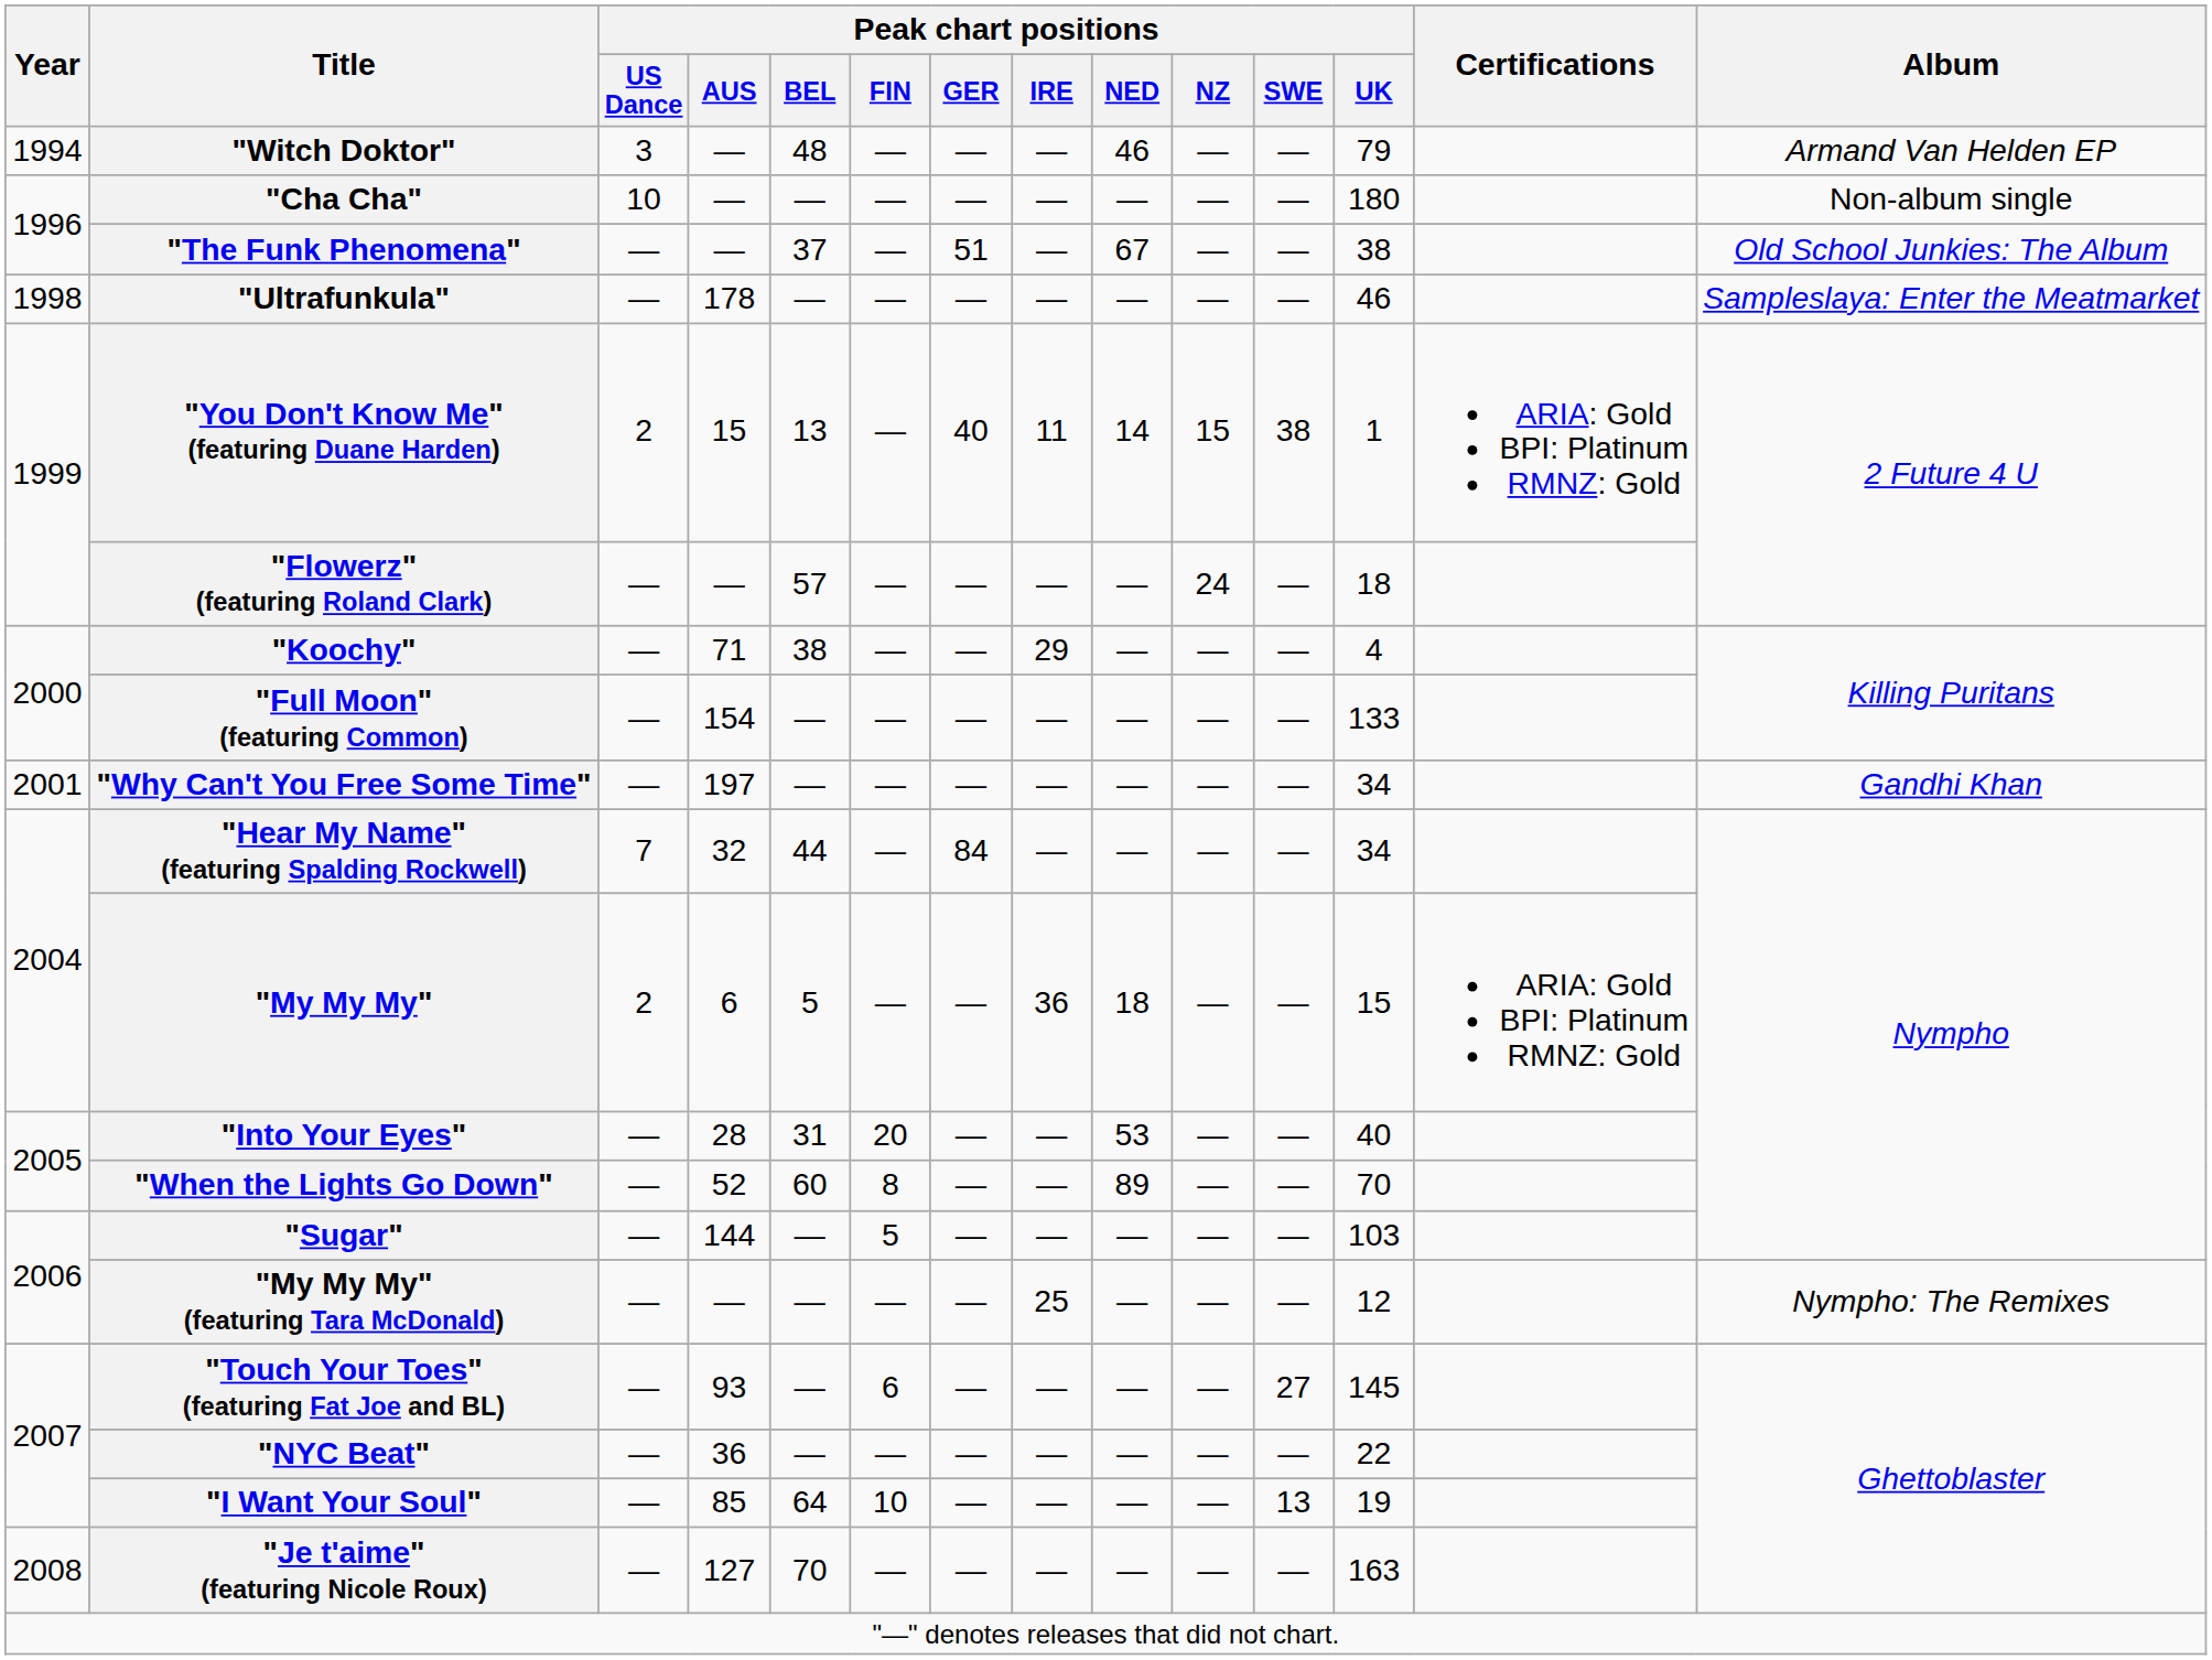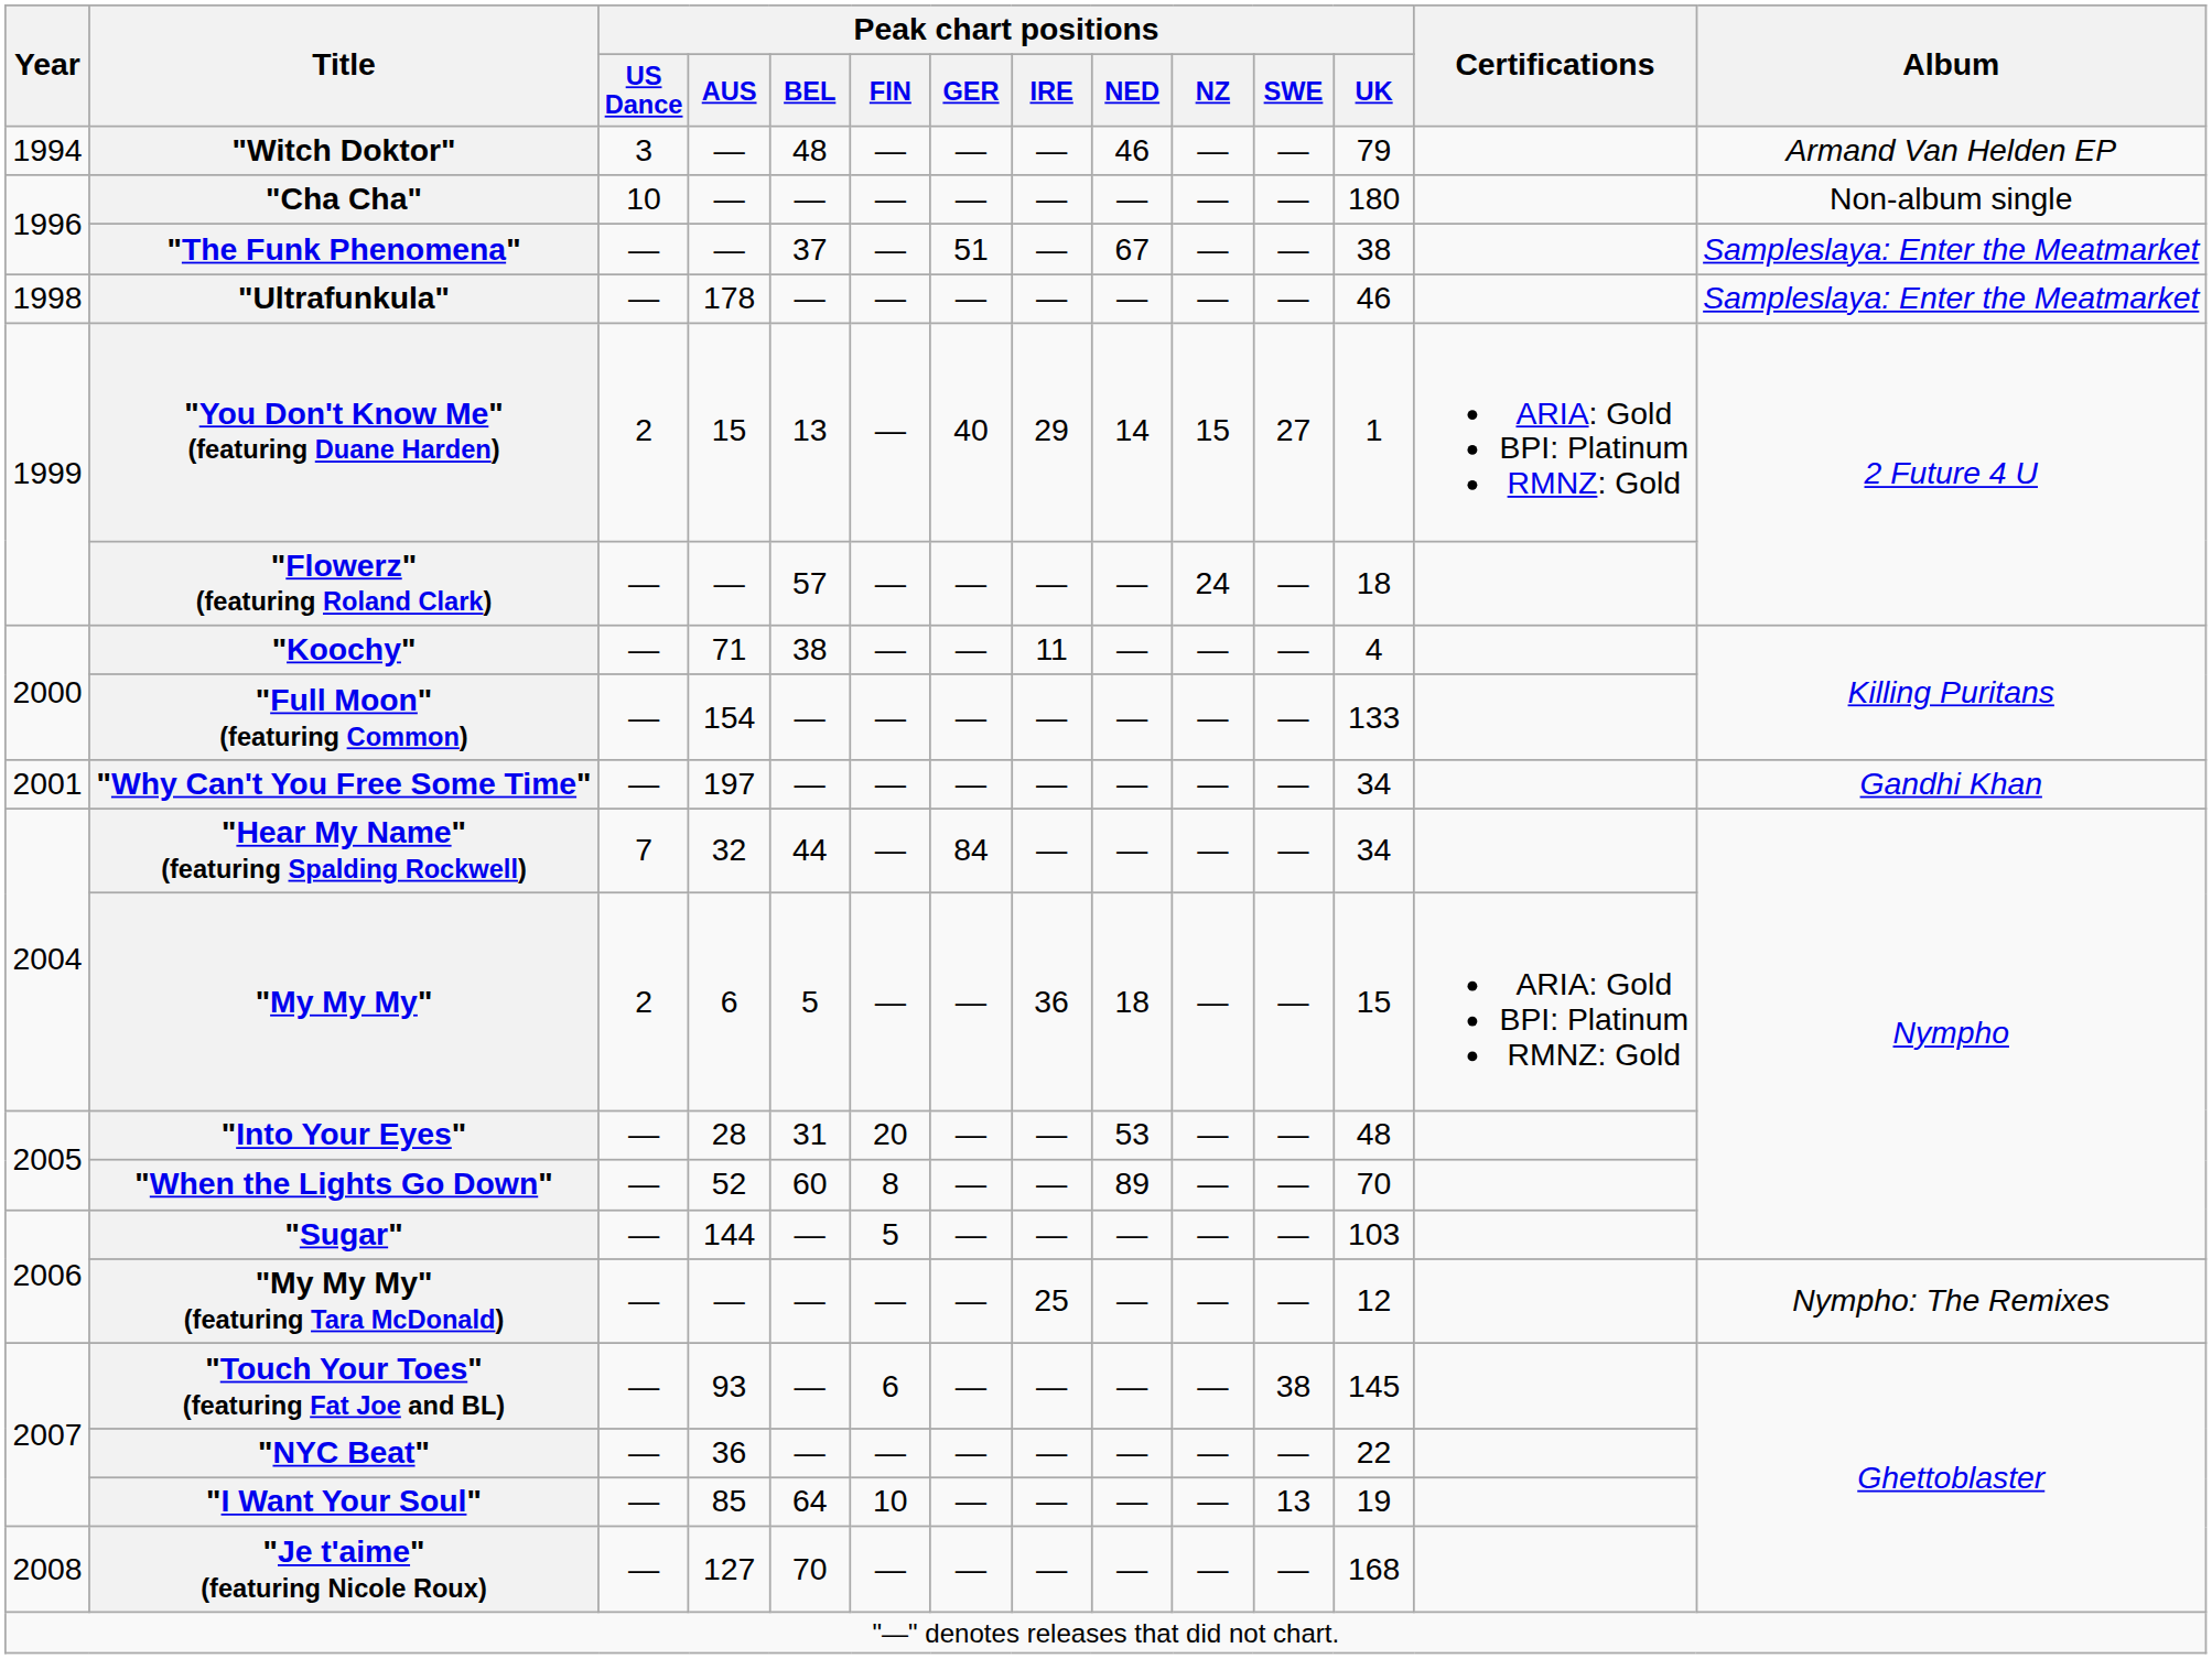"The Funk Phenomena" | Album: Old School Junkies: The Album -> Sampleslaya: Enter the Meatmarket
"You Don't Know Me" (featuring Duane Harden) | Peak chart positions / IRE: 11 -> 29
"You Don't Know Me" (featuring Duane Harden) | Peak chart positions / SWE: 38 -> 27
"Koochy" | Peak chart positions / IRE: 29 -> 11
"Into Your Eyes" | Peak chart positions / UK: 40 -> 48
"Touch Your Toes" (featuring Fat Joe and BL) | Peak chart positions / SWE: 27 -> 38
"Je t'aime" (featuring Nicole Roux) | Peak chart positions / UK: 163 -> 168
